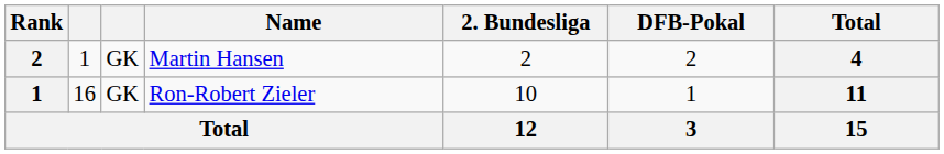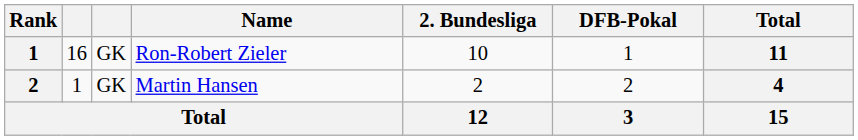rows swapped: Ron-Robert Zieler <-> Martin Hansen
